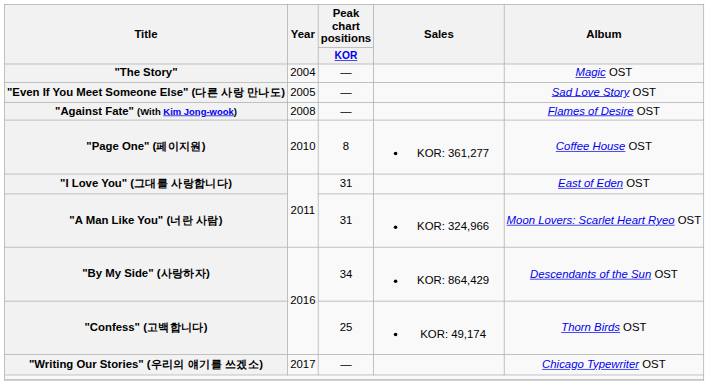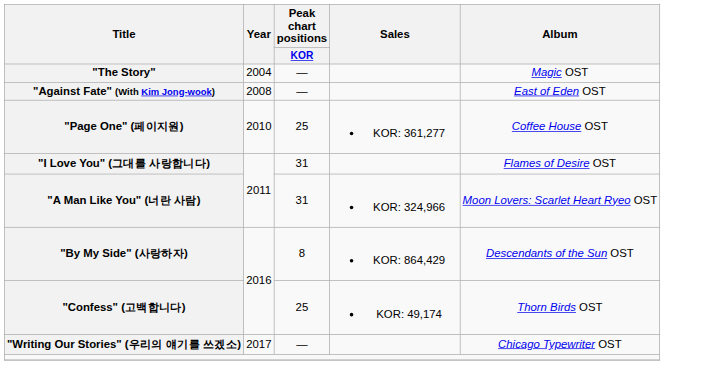- row: "Even If You Meet Someone Else" (다른 사랑 만나도) | 2005 | — | Sad Love Story OST
"Against Fate" (With Kim Jong-wook) | Album: Flames of Desire OST -> East of Eden OST
"Page One" (페이지원) | Peak chart positions / KOR: 8 -> 25
"I Love You" (그대를 사랑합니다) | Album: East of Eden OST -> Flames of Desire OST
"By My Side" (사랑하자) | Peak chart positions / KOR: 34 -> 8
